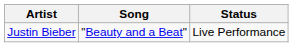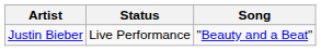columns swapped: Song <-> Status
